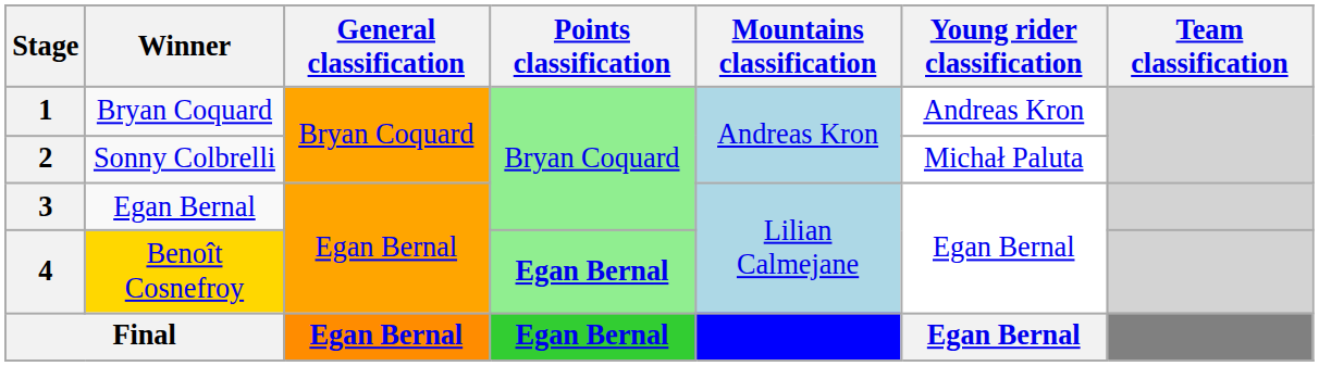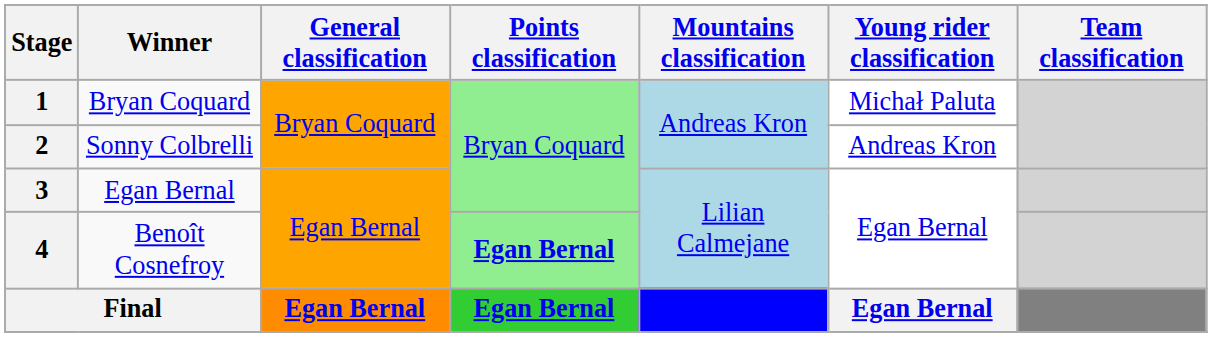1 | Young rider classification: Andreas Kron -> Michał Paluta
2 | Young rider classification: Michał Paluta -> Andreas Kron
4 | Winner: gold background -> no background
